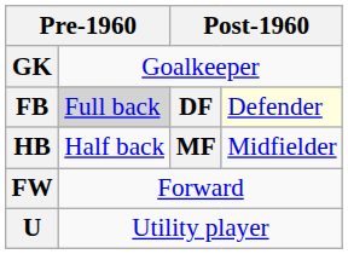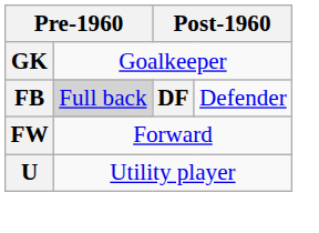FB | column 4: lightyellow background -> no background
- row: HB | Half back | MF | Midfielder
